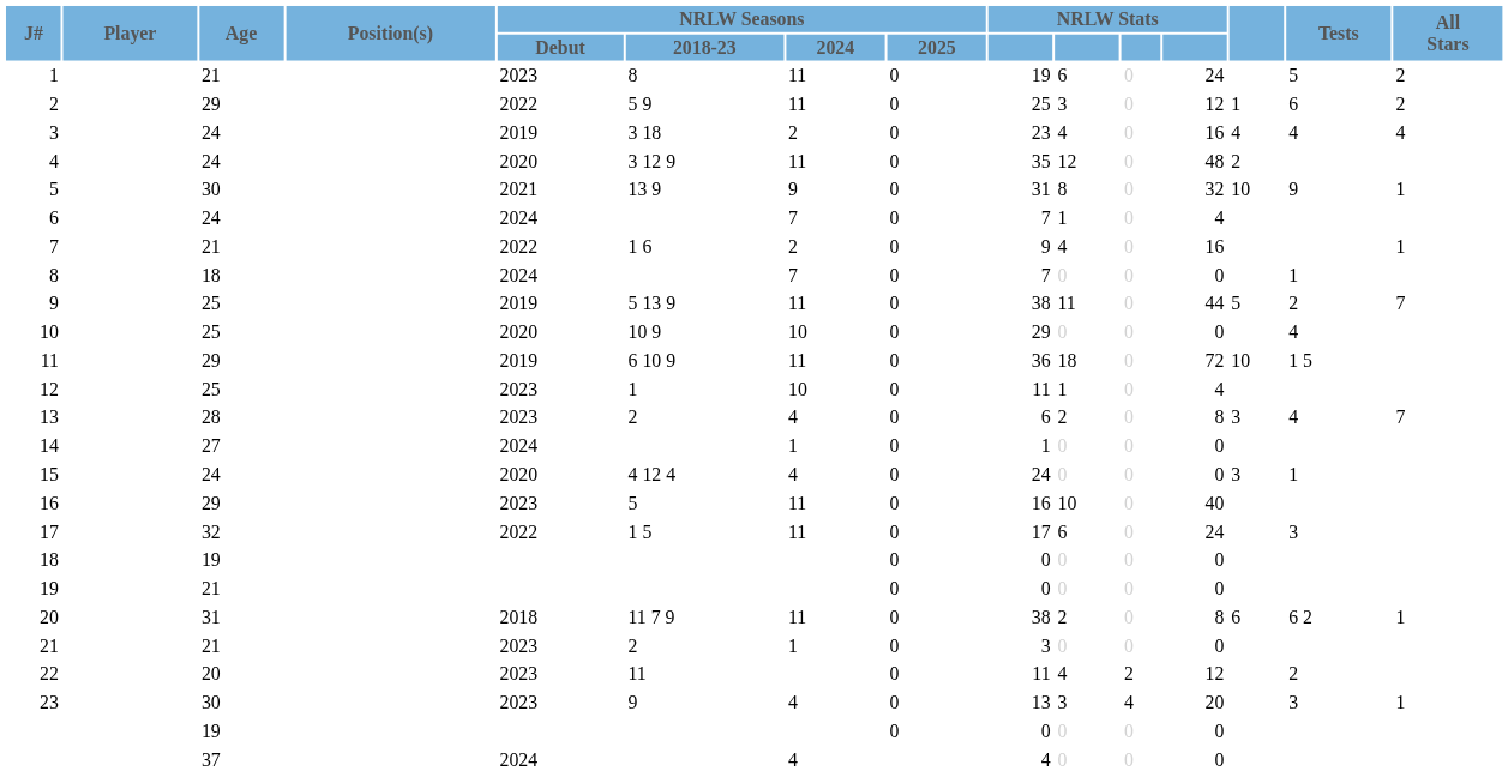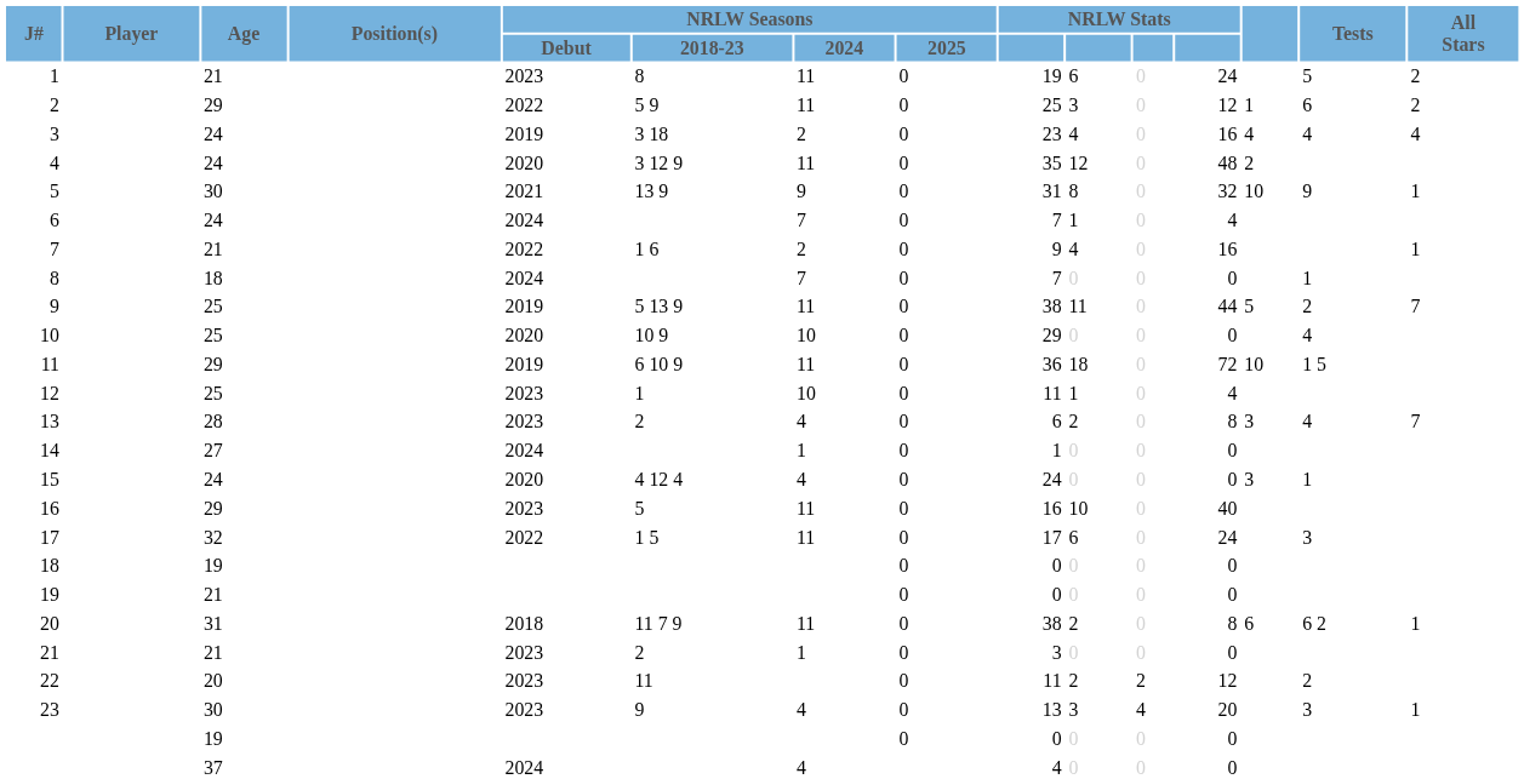22 | column 10: 4 -> 2
